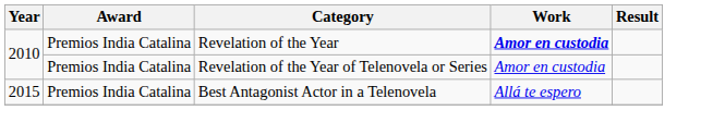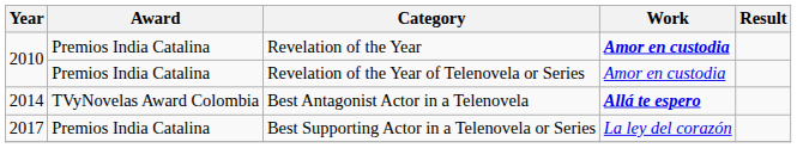Best Antagonist Actor in a Telenovela | Year: 2015 -> 2014
Best Antagonist Actor in a Telenovela | Award: Premios India Catalina -> TVyNovelas Award Colombia
Best Antagonist Actor in a Telenovela | Work: normal -> bold
+ row: 2017 | Premios India Catalina | Best Supporting Actor in a Telenovela or Series | La ley del corazón
